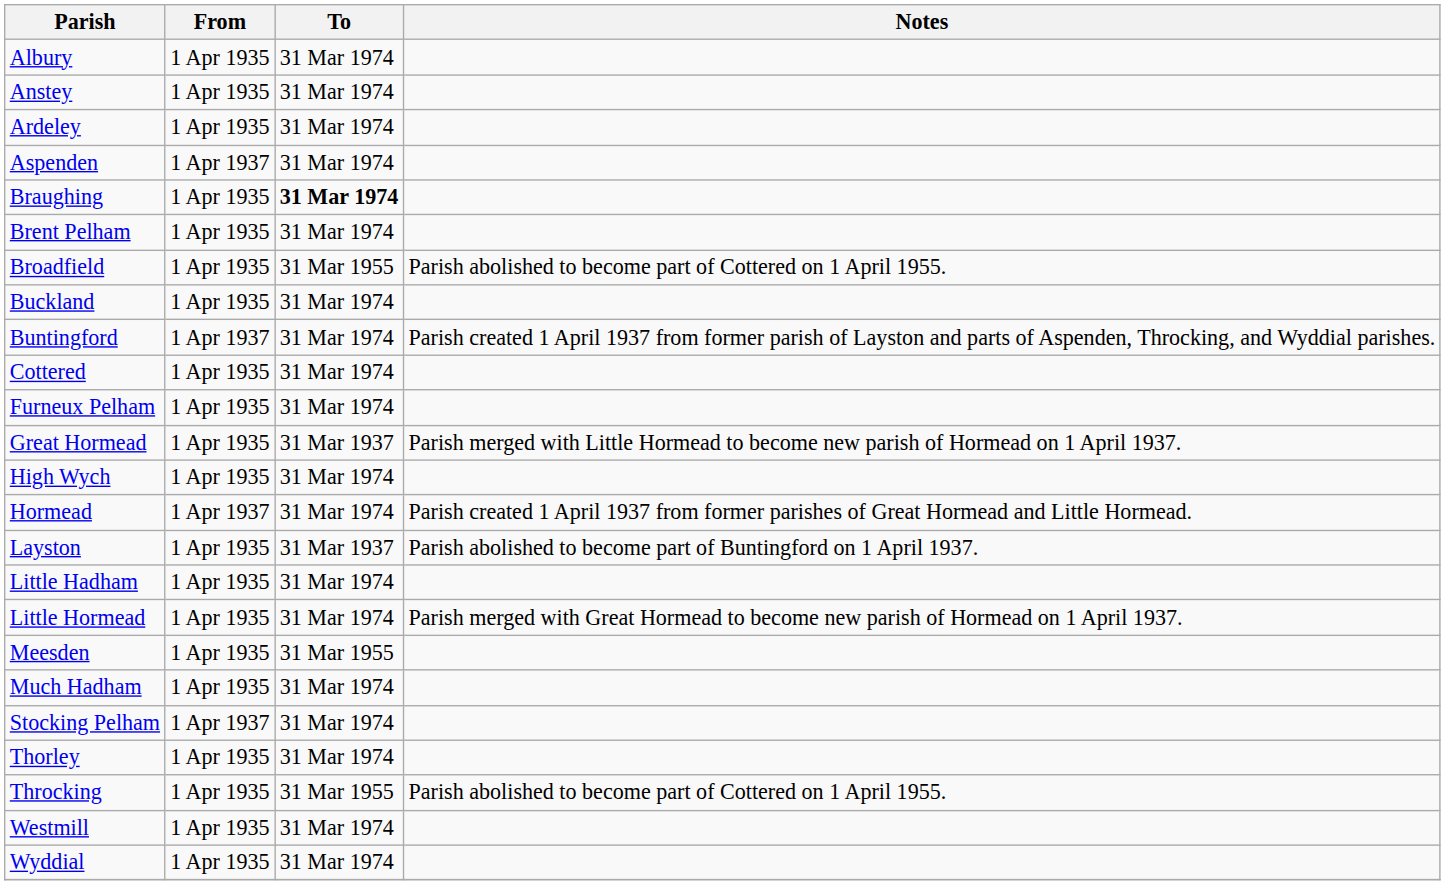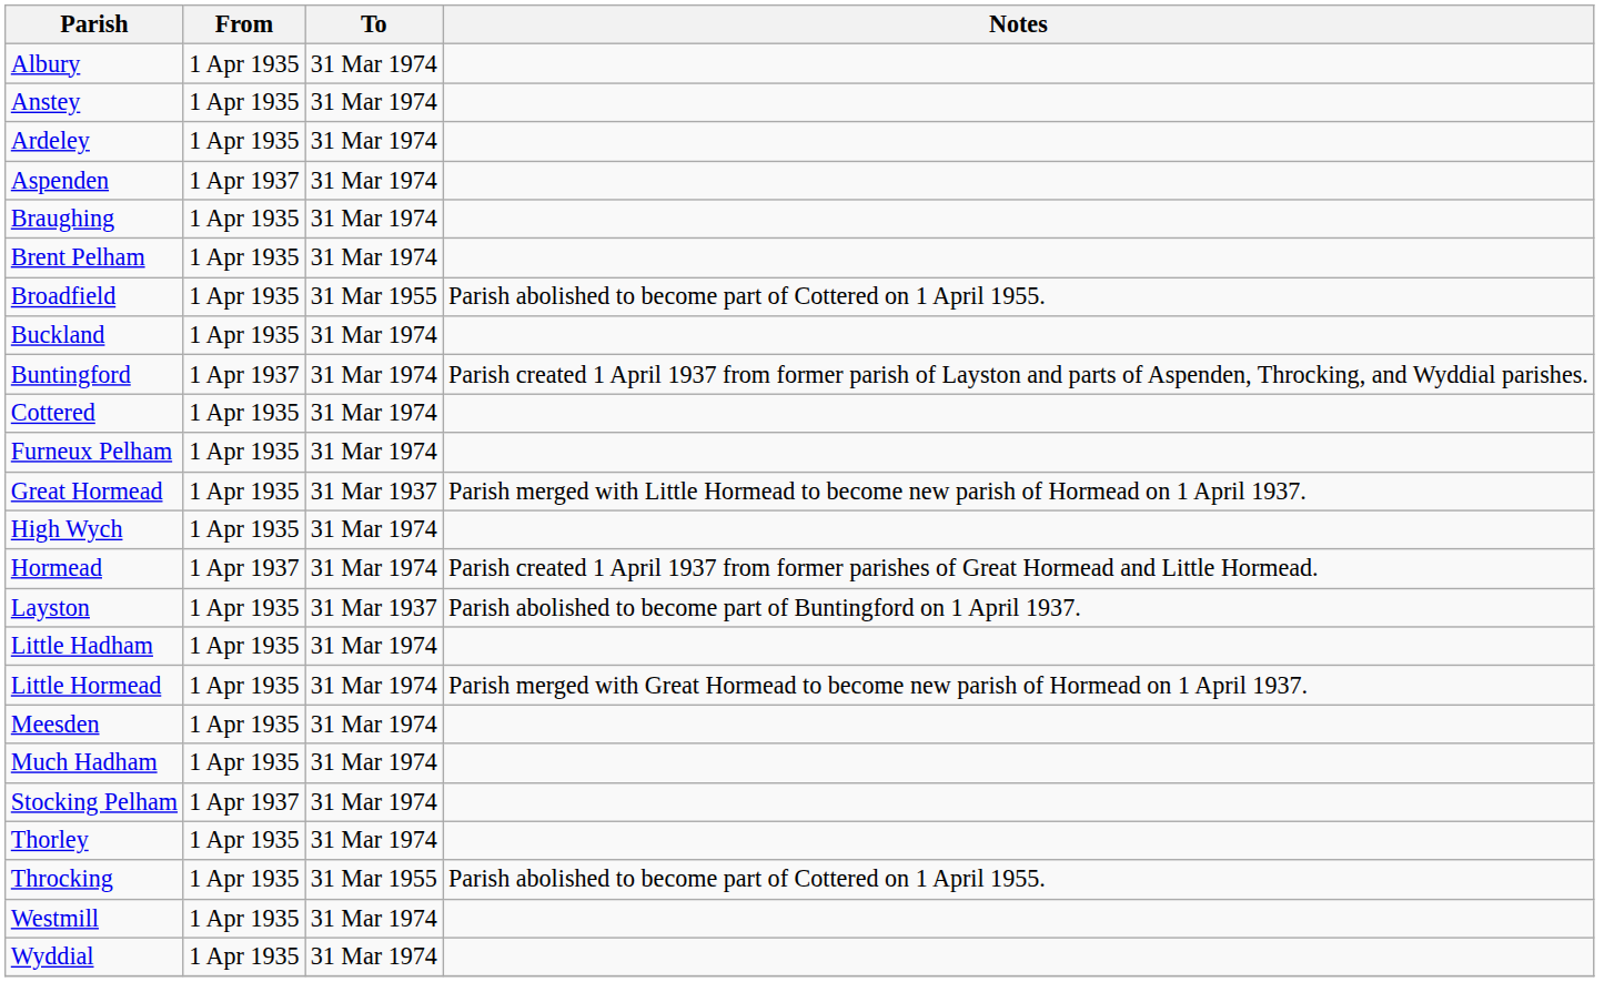Braughing | To: bold -> normal
Meesden | To: 31 Mar 1955 -> 31 Mar 1974
